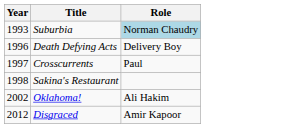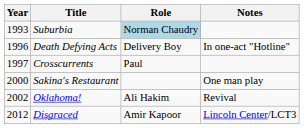+ column: Notes | In one-act "Hotline" | One man play | Revival | Lincoln Center/LCT3
Sakina's Restaurant | Year: 1998 -> 2000
